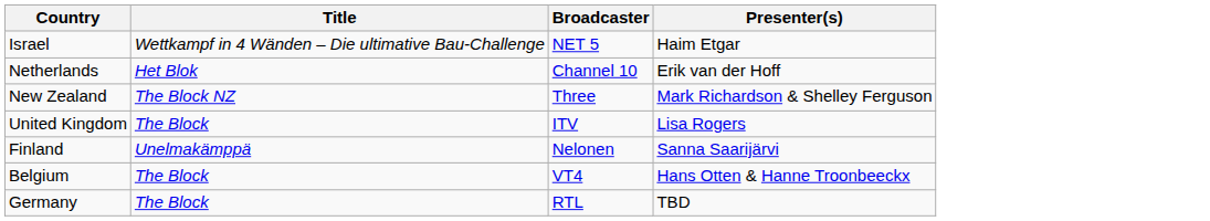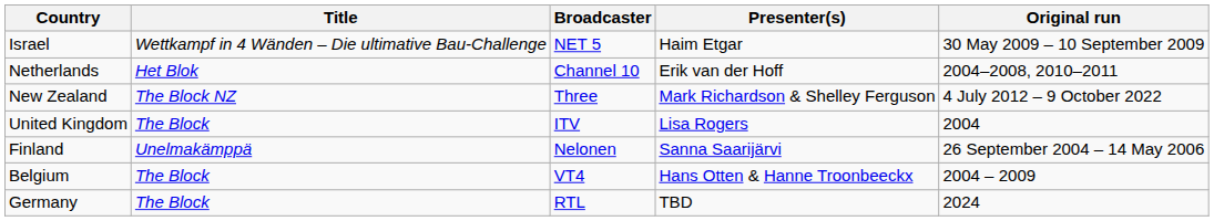+ column: Original run | 30 May 2009 – 10 September 2009 | 2004–2008, 2010–2011 | 4 July 2012 – 9 October 2022 | 2004 | 26 September 2004 – 14 May 2006 | 2004 – 2009 | 2024
